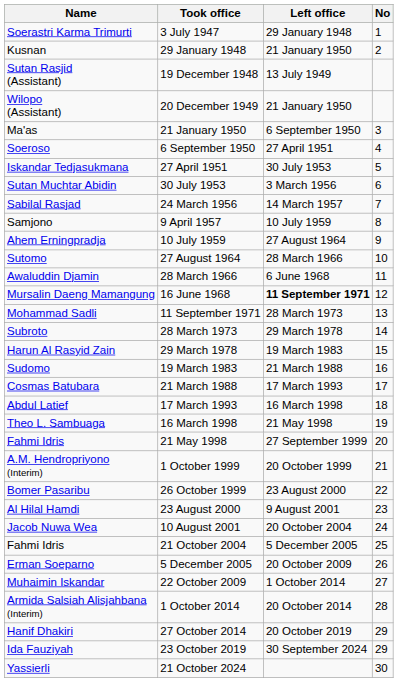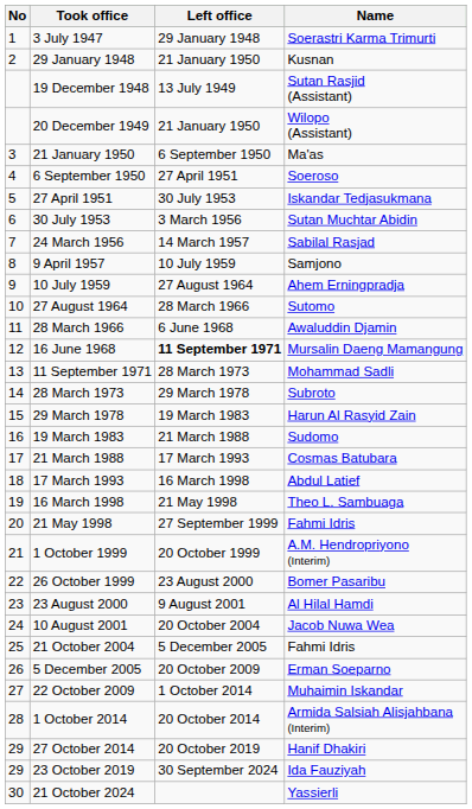columns swapped: No <-> Name
